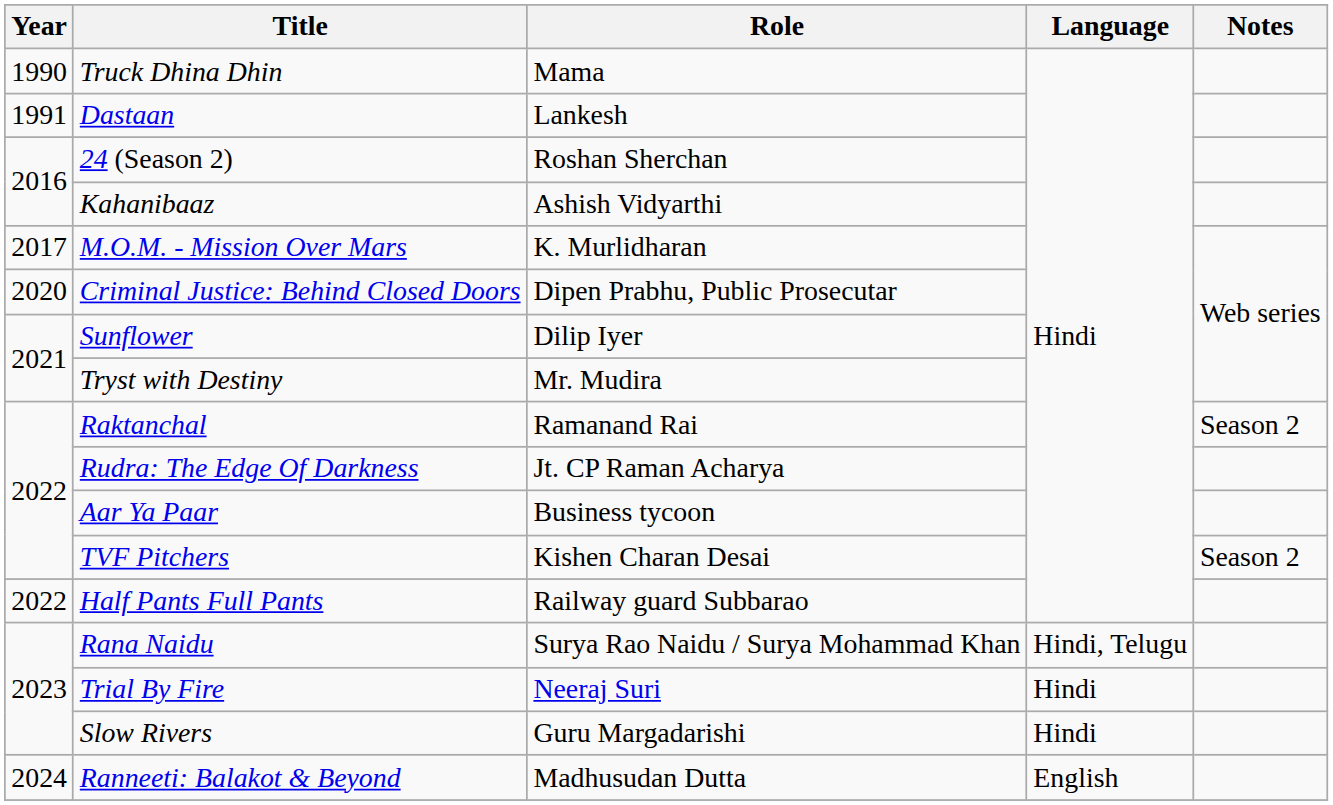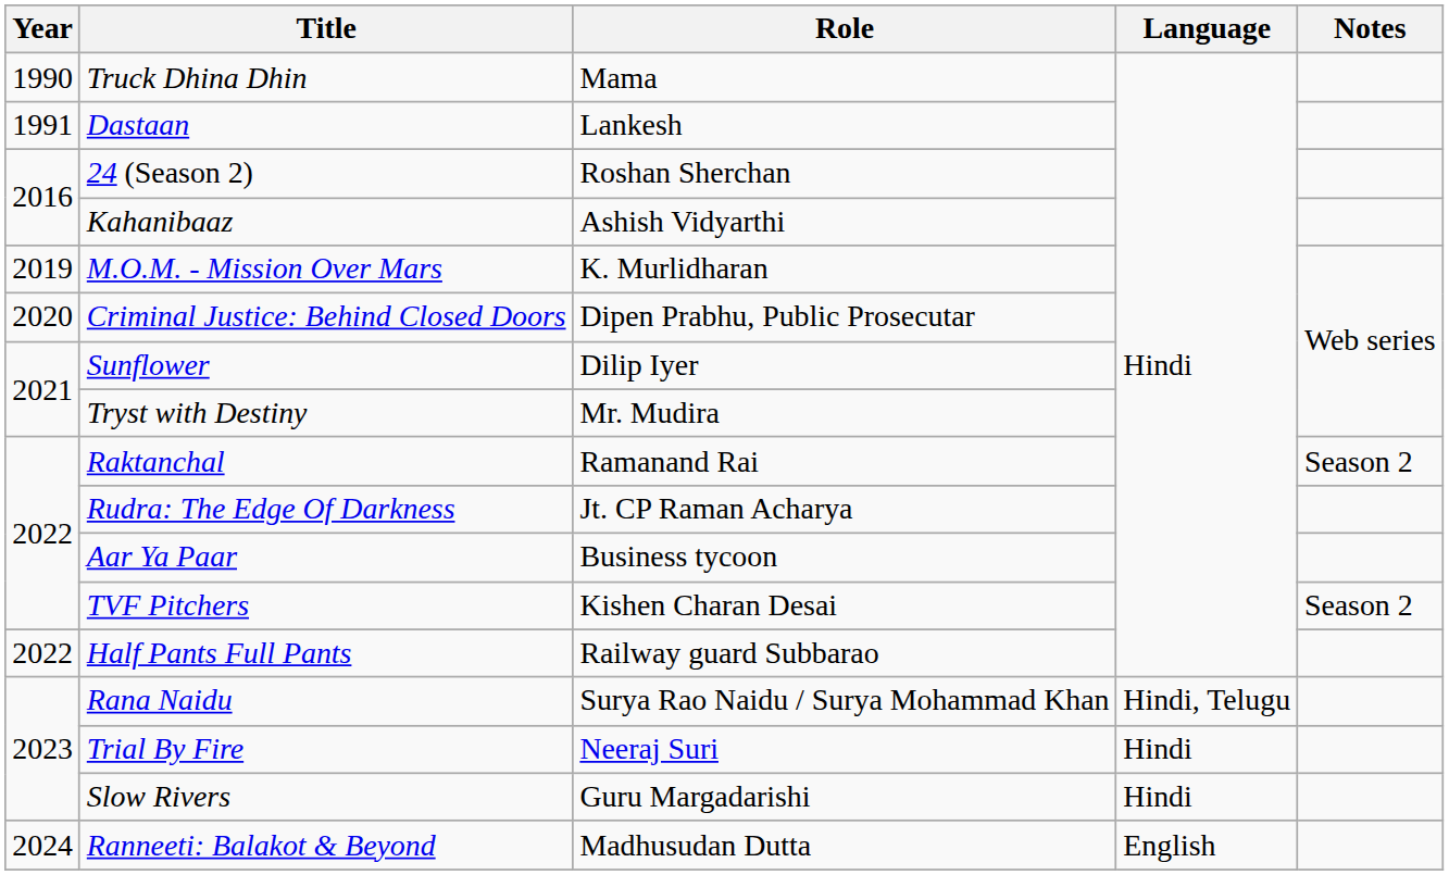M.O.M. - Mission Over Mars | Year: 2017 -> 2019
